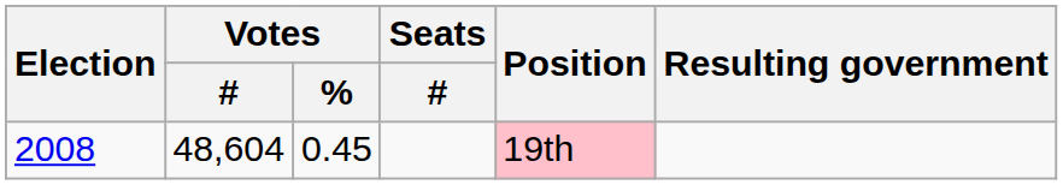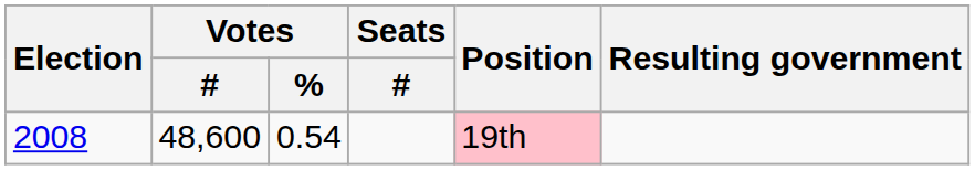2008 | Votes / #: 48,604 -> 48,600
2008 | Votes / %: 0.45 -> 0.54
